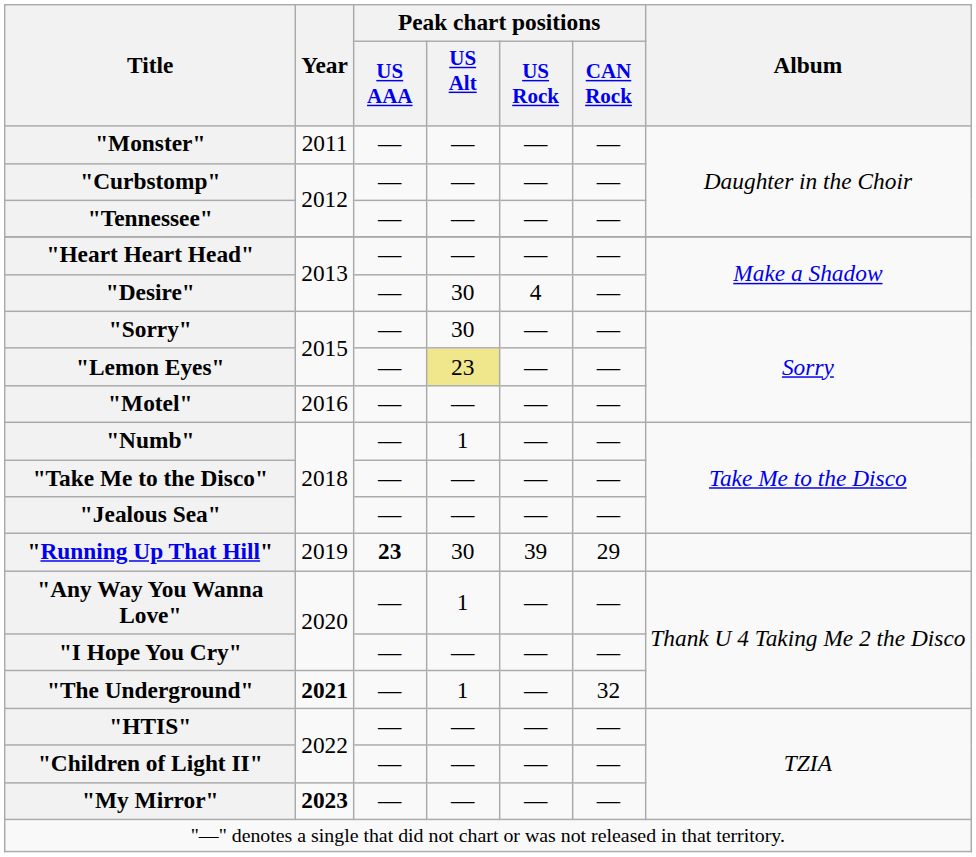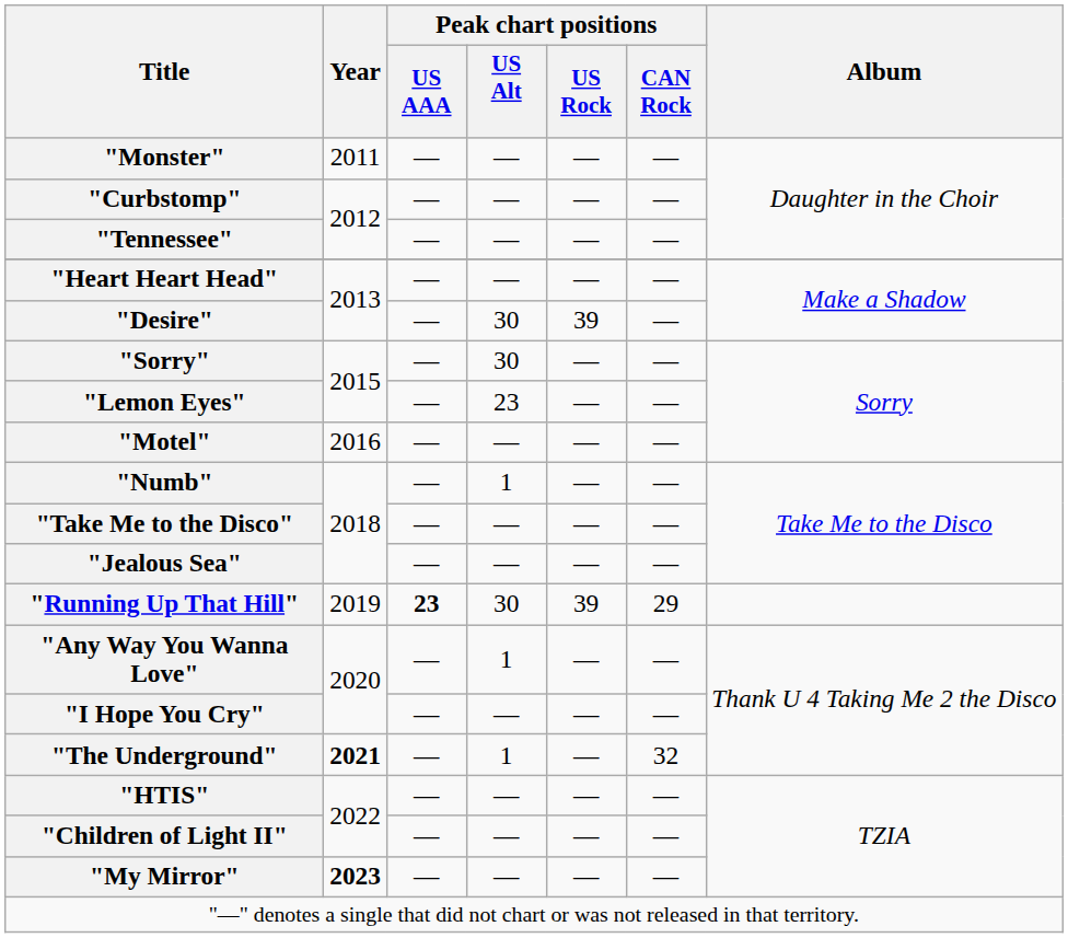"Desire" | Peak chart positions / US Rock: 4 -> 39
"Lemon Eyes" | Peak chart positions / US Alt: khaki background -> no background
